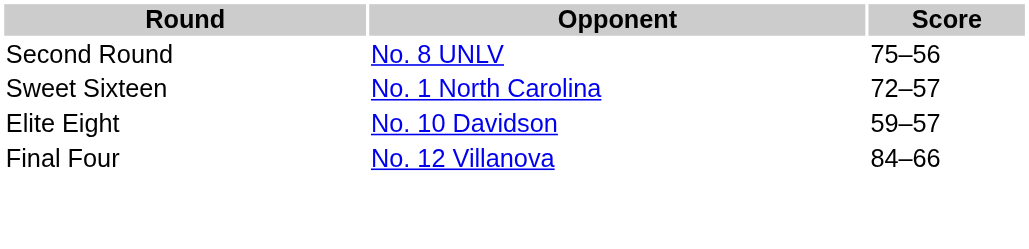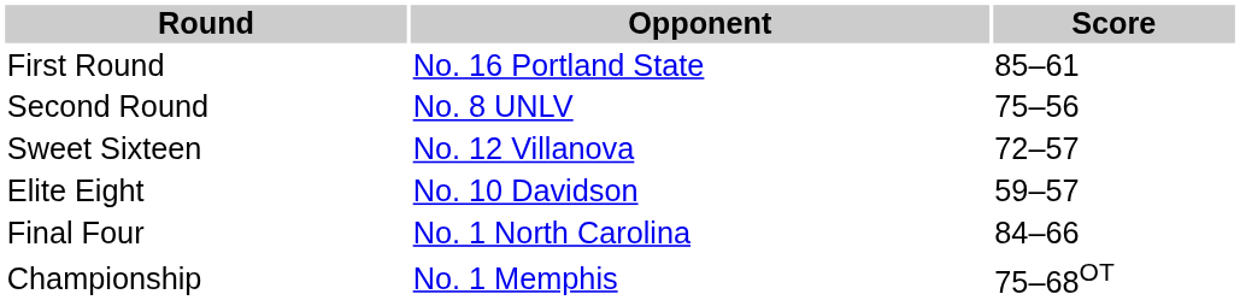+ row: First Round | No. 16 Portland State | 85–61
Sweet Sixteen | Opponent: No. 1 North Carolina -> No. 12 Villanova
Final Four | Opponent: No. 12 Villanova -> No. 1 North Carolina
+ row: Championship | No. 1 Memphis | 75–68OT
